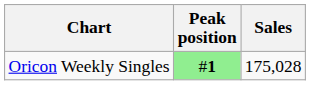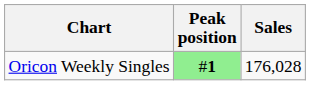Oricon Weekly Singles | Sales: 175,028 -> 176,028
